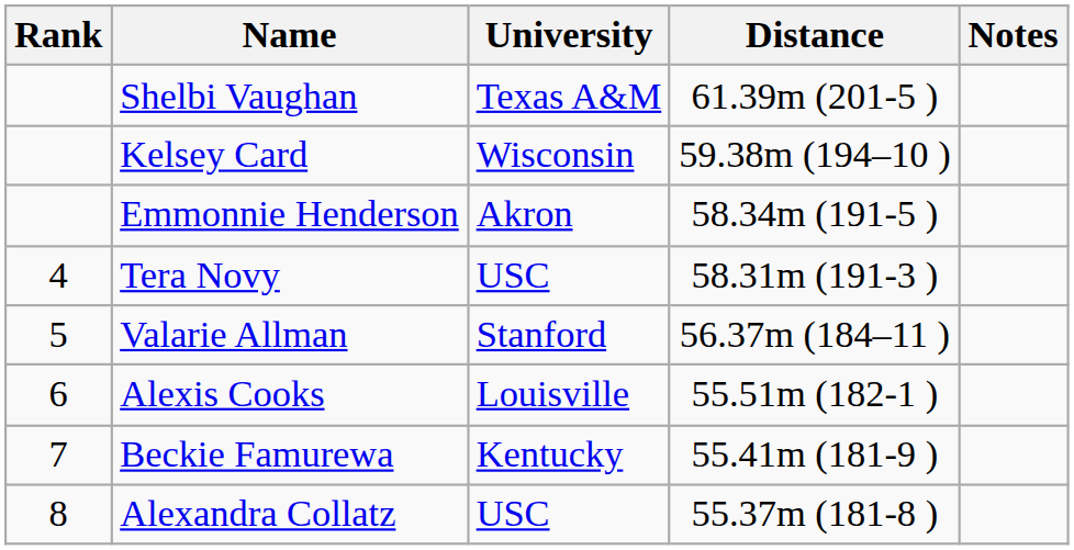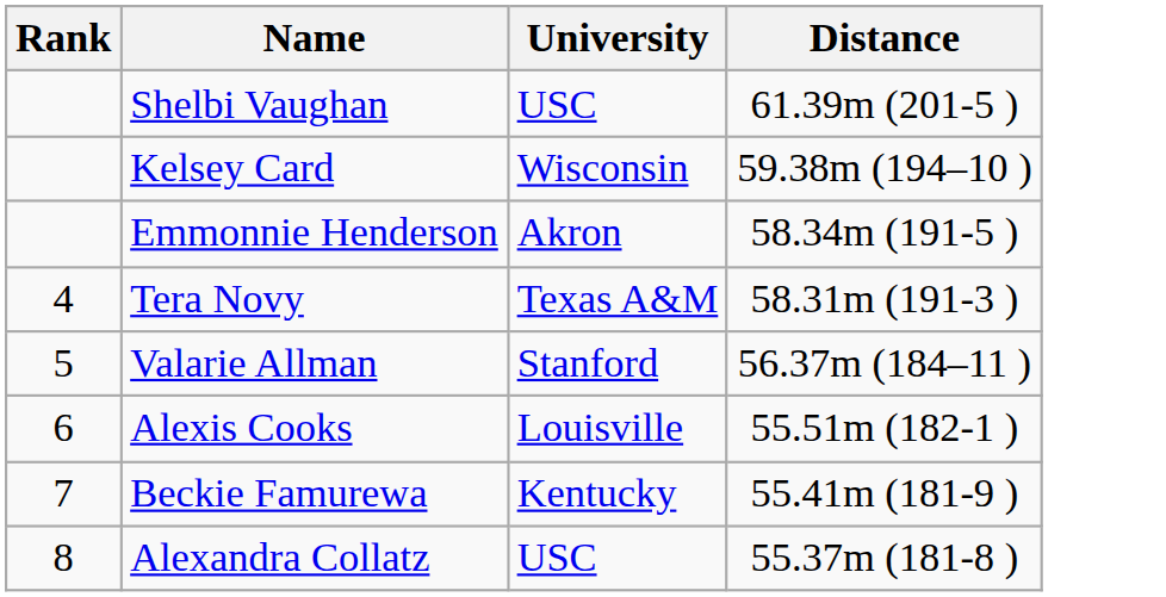- column: Notes
Shelbi Vaughan | University: Texas A&M -> USC
Tera Novy | University: USC -> Texas A&M
